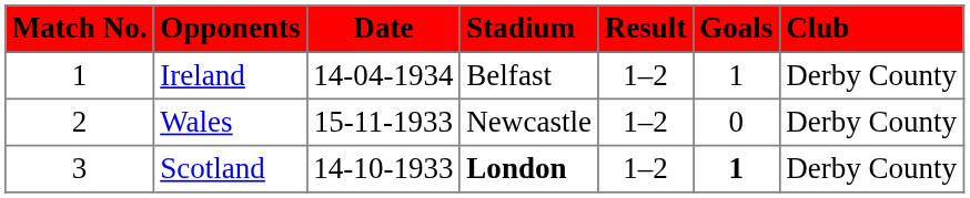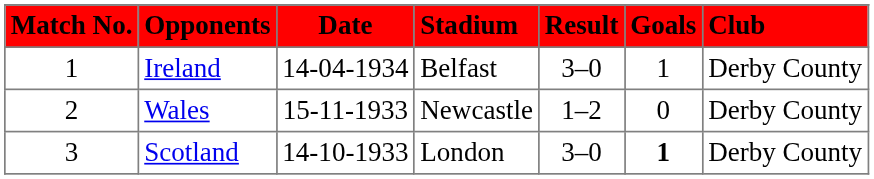Ireland | Result: 1–2 -> 3–0
Scotland | Stadium: bold -> normal
Scotland | Result: 1–2 -> 3–0
